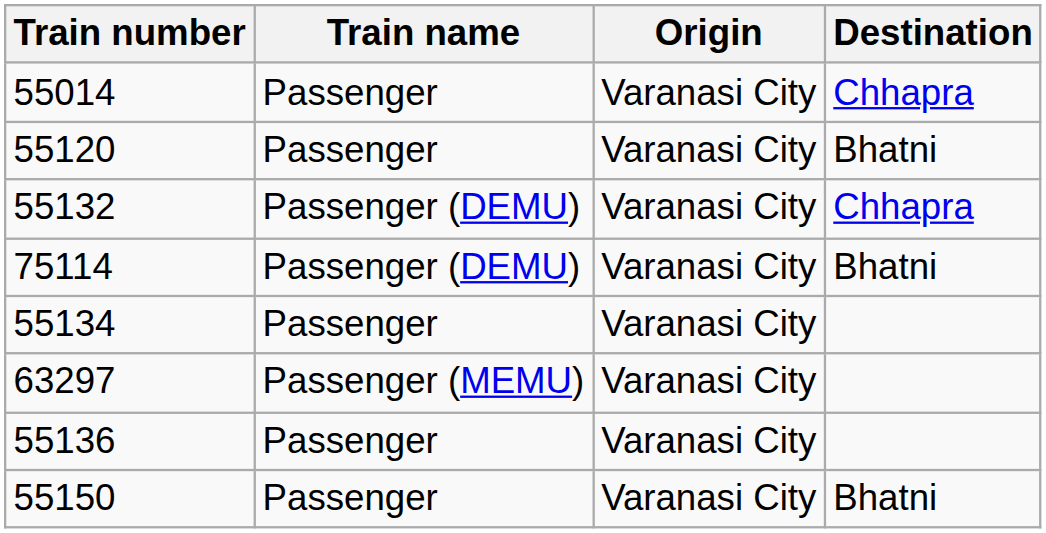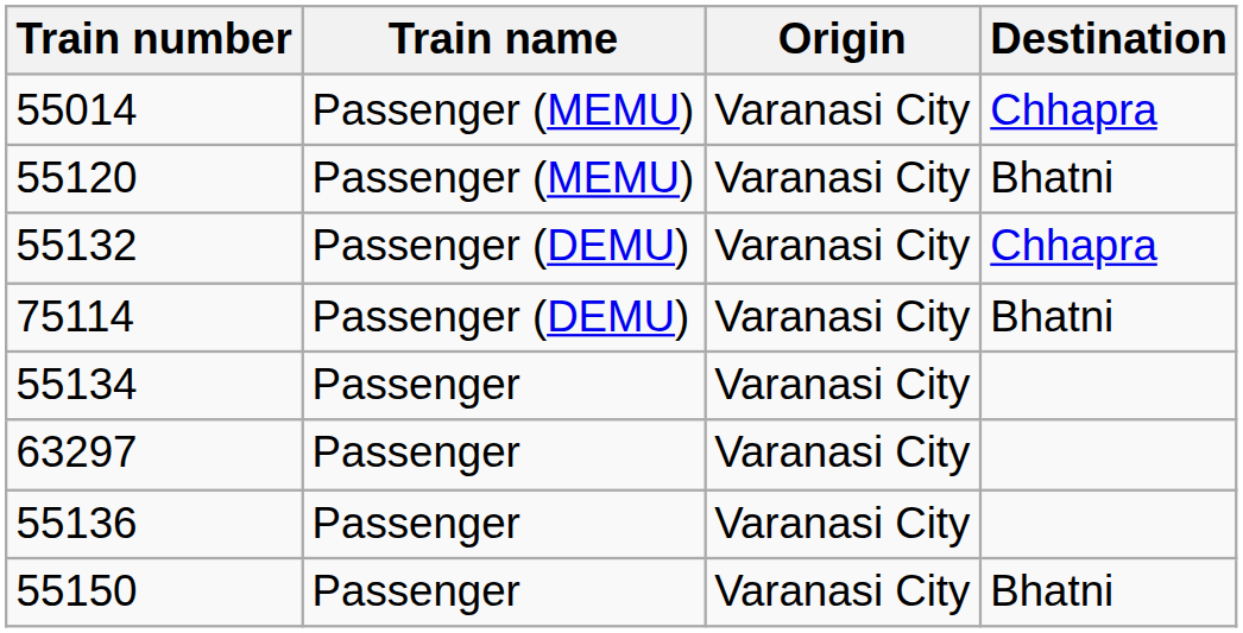55014 | Train name: Passenger -> Passenger (MEMU)
55120 | Train name: Passenger -> Passenger (MEMU)
63297 | Train name: Passenger (MEMU) -> Passenger
